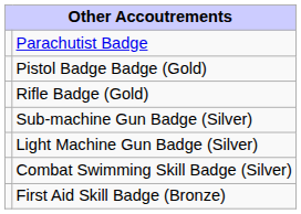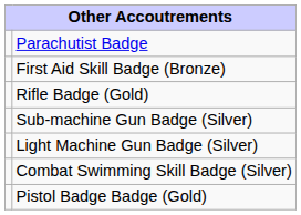rows swapped: Pistol Badge Badge (Gold) <-> First Aid Skill Badge (Bronze)
